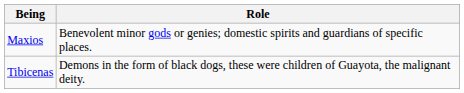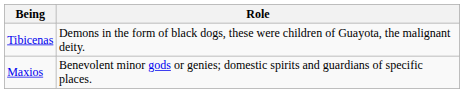rows swapped: Maxios <-> Tibicenas
